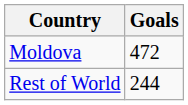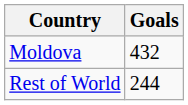Moldova | Goals: 472 -> 432
